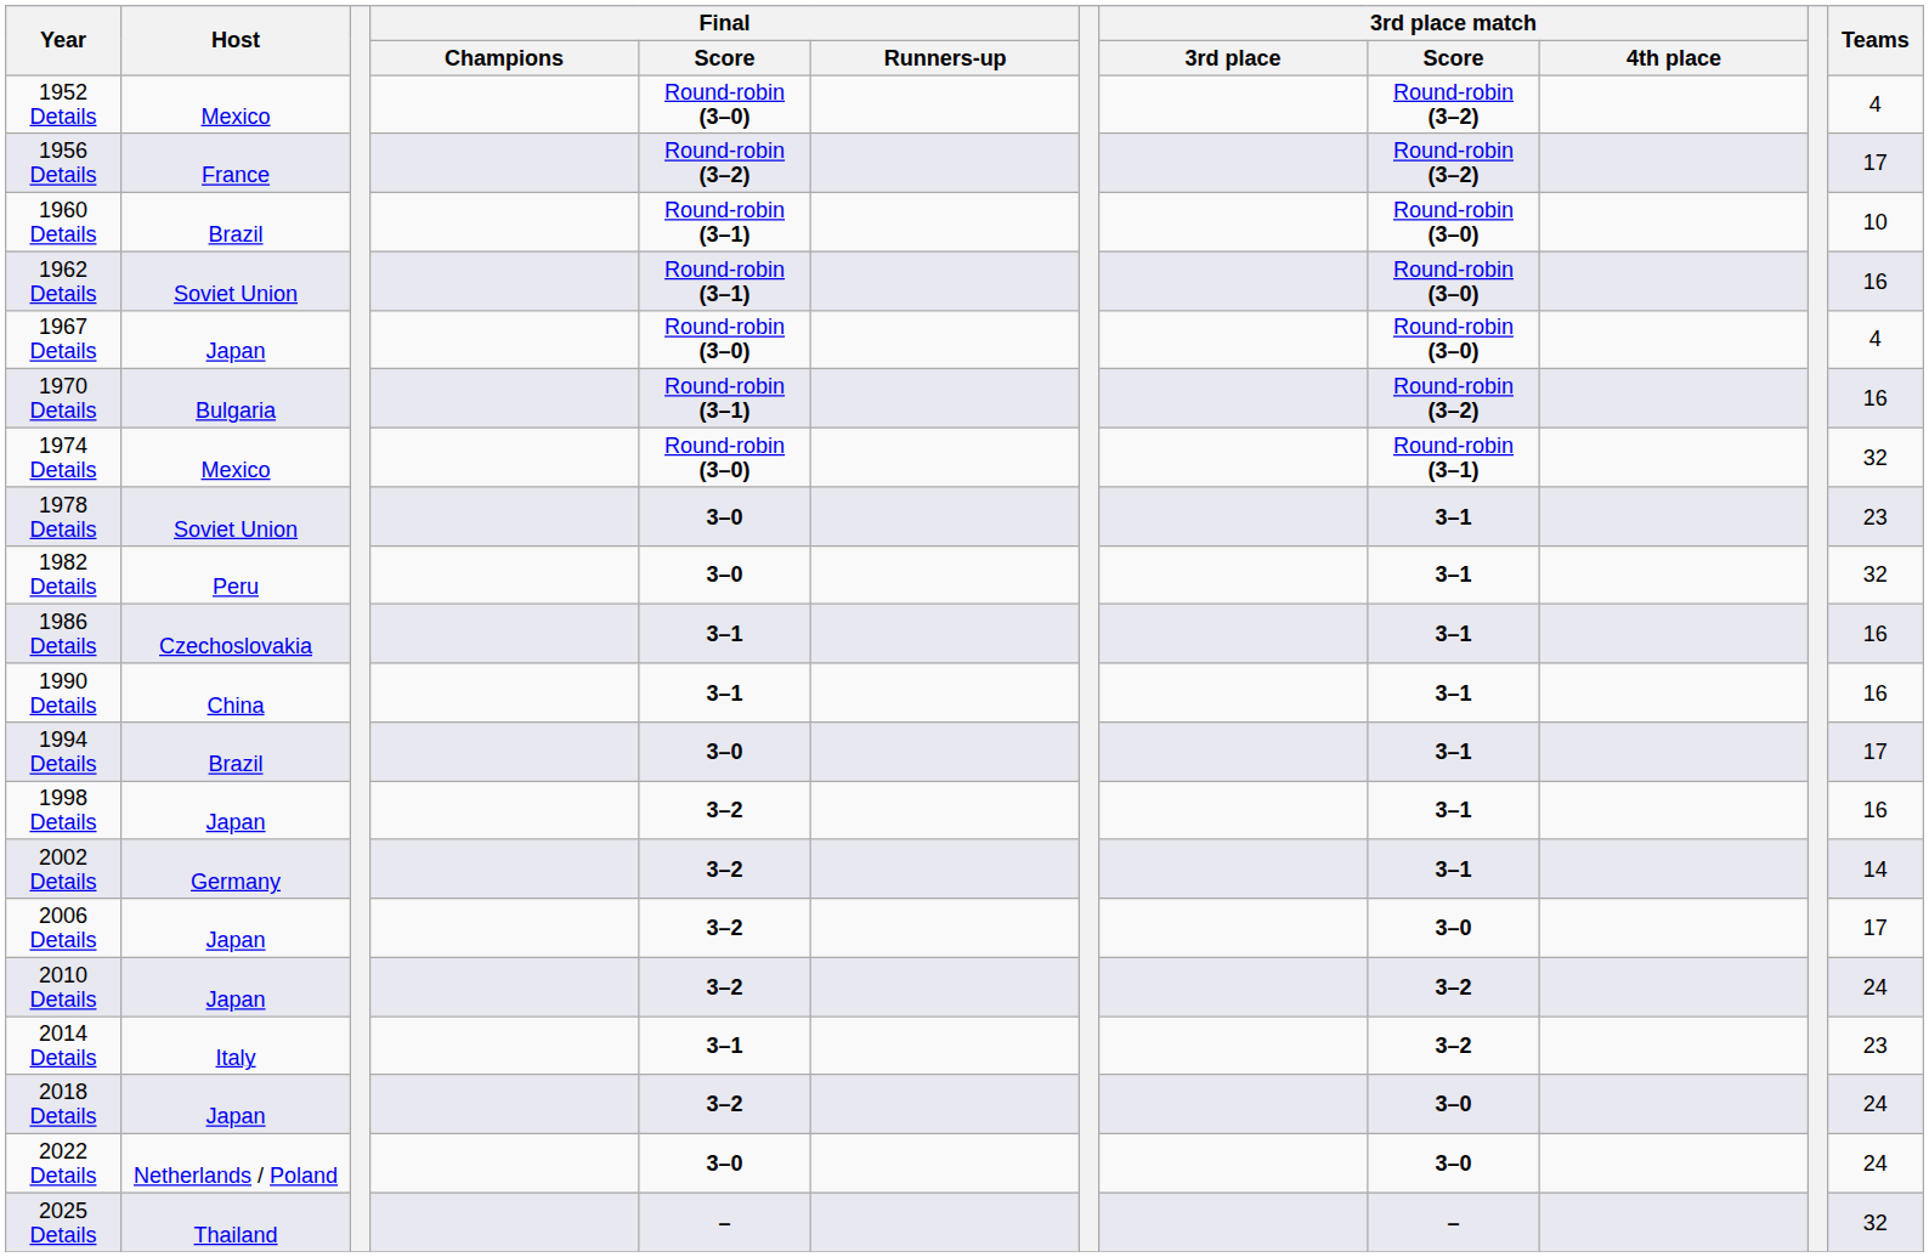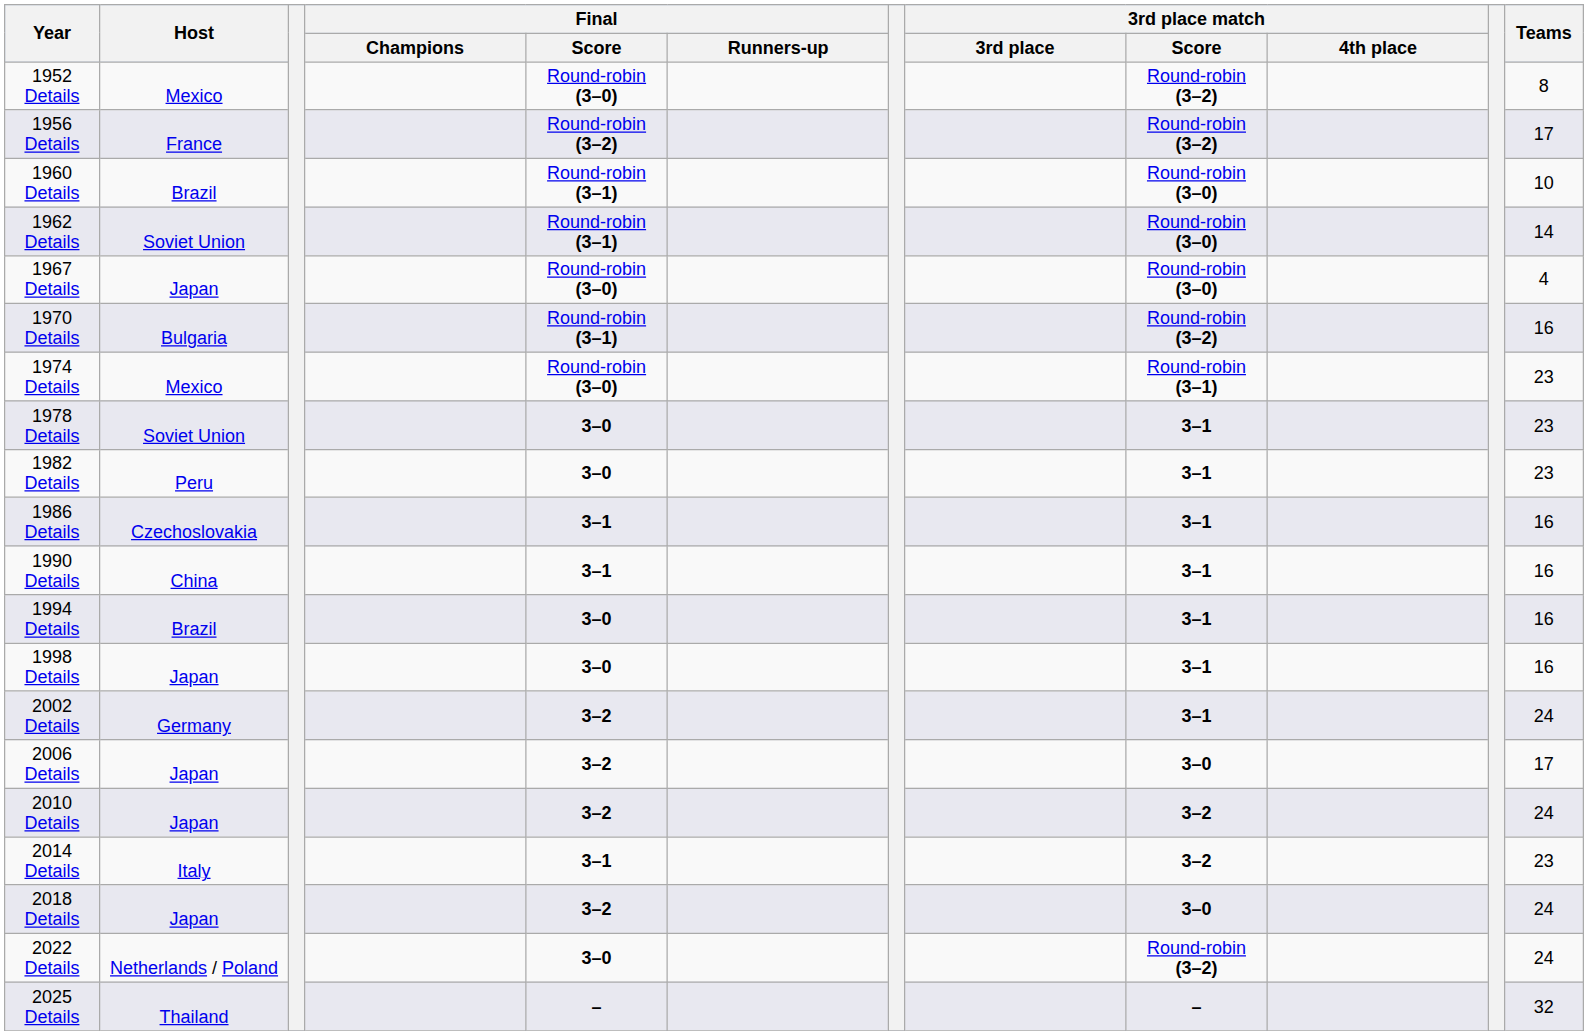1952 Details | Teams: 4 -> 8
1962 Details | Teams: 16 -> 14
1974 Details | Teams: 32 -> 23
1982 Details | Teams: 32 -> 23
1994 Details | Teams: 17 -> 16
1998 Details | Final / Score: 3–2 -> 3–0
2002 Details | Teams: 14 -> 24
2022 Details | 3rd place match / Score: 3–0 -> Round-robin (3–2)
